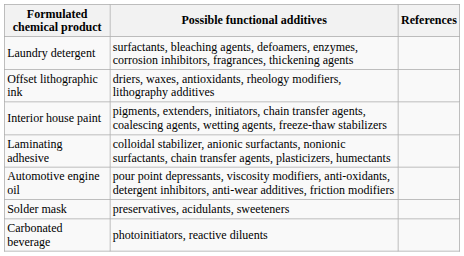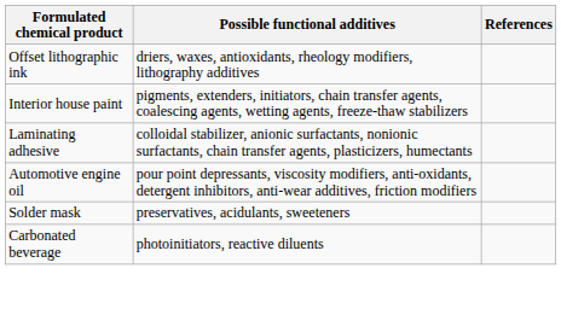- row: Laundry detergent | surfactants, bleaching agents, defoamers, enzymes, corrosion inhibitors, fragrances, thickening agents
